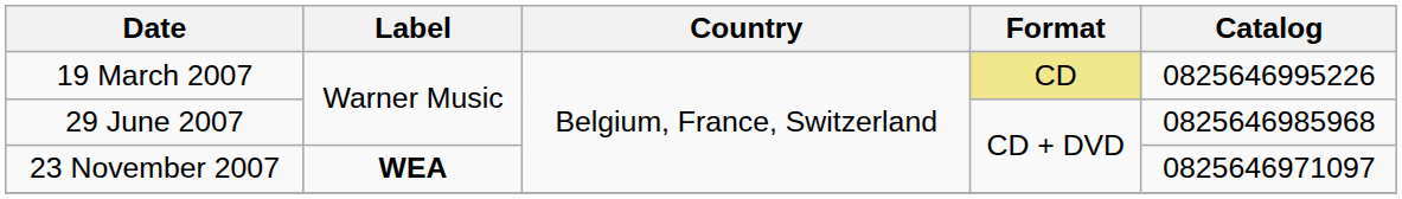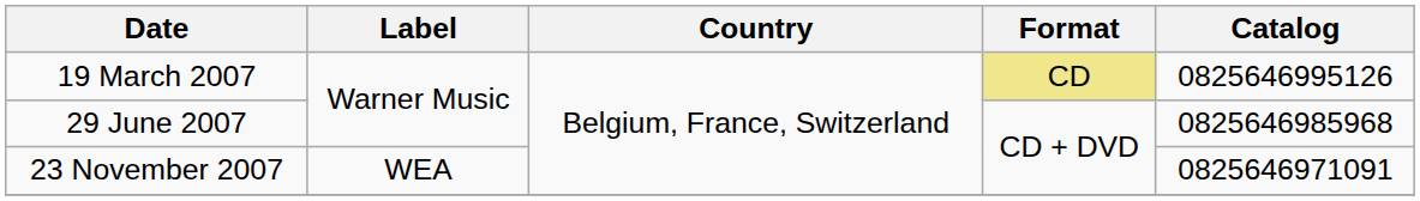19 March 2007 | Catalog: 0825646995226 -> 0825646995126
23 November 2007 | Label: bold -> normal
23 November 2007 | Catalog: 0825646971097 -> 0825646971091
